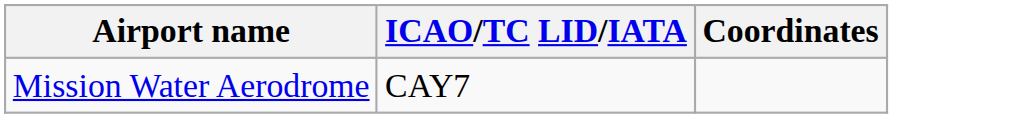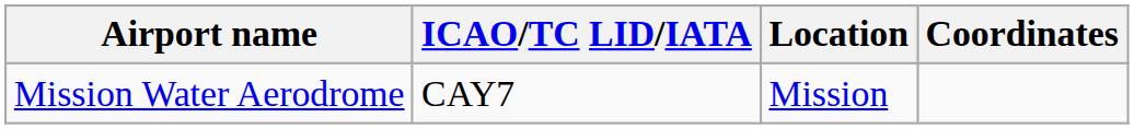+ column: Location | Mission
